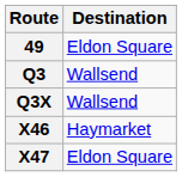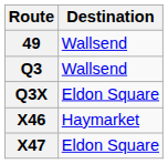49 | Destination: Eldon Square -> Wallsend
Q3X | Destination: Wallsend -> Eldon Square
